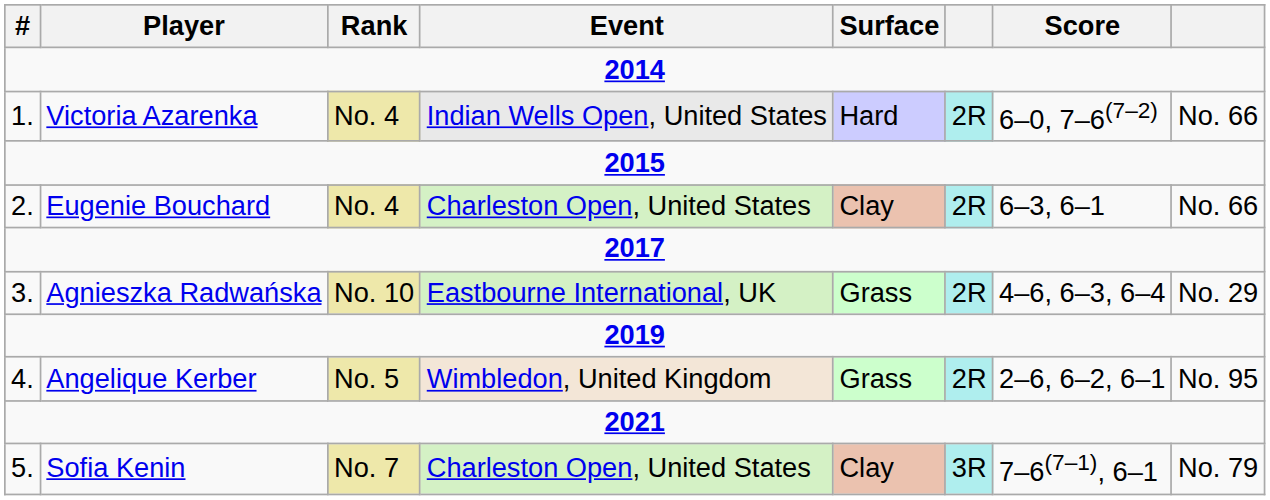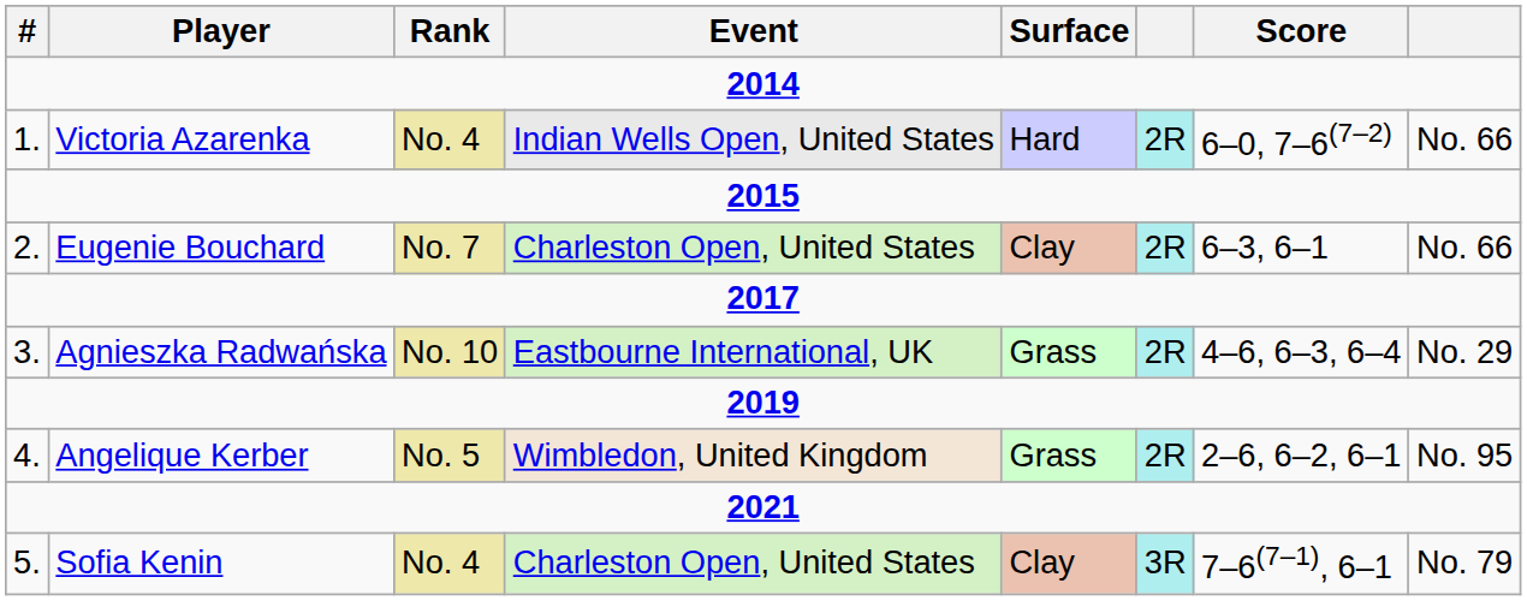Eugenie Bouchard | Rank: No. 4 -> No. 7
Sofia Kenin | Rank: No. 7 -> No. 4
